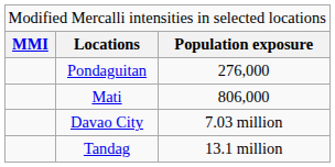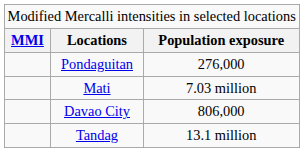Mati | column 3: 806,000 -> 7.03 million
Davao City | column 3: 7.03 million -> 806,000
